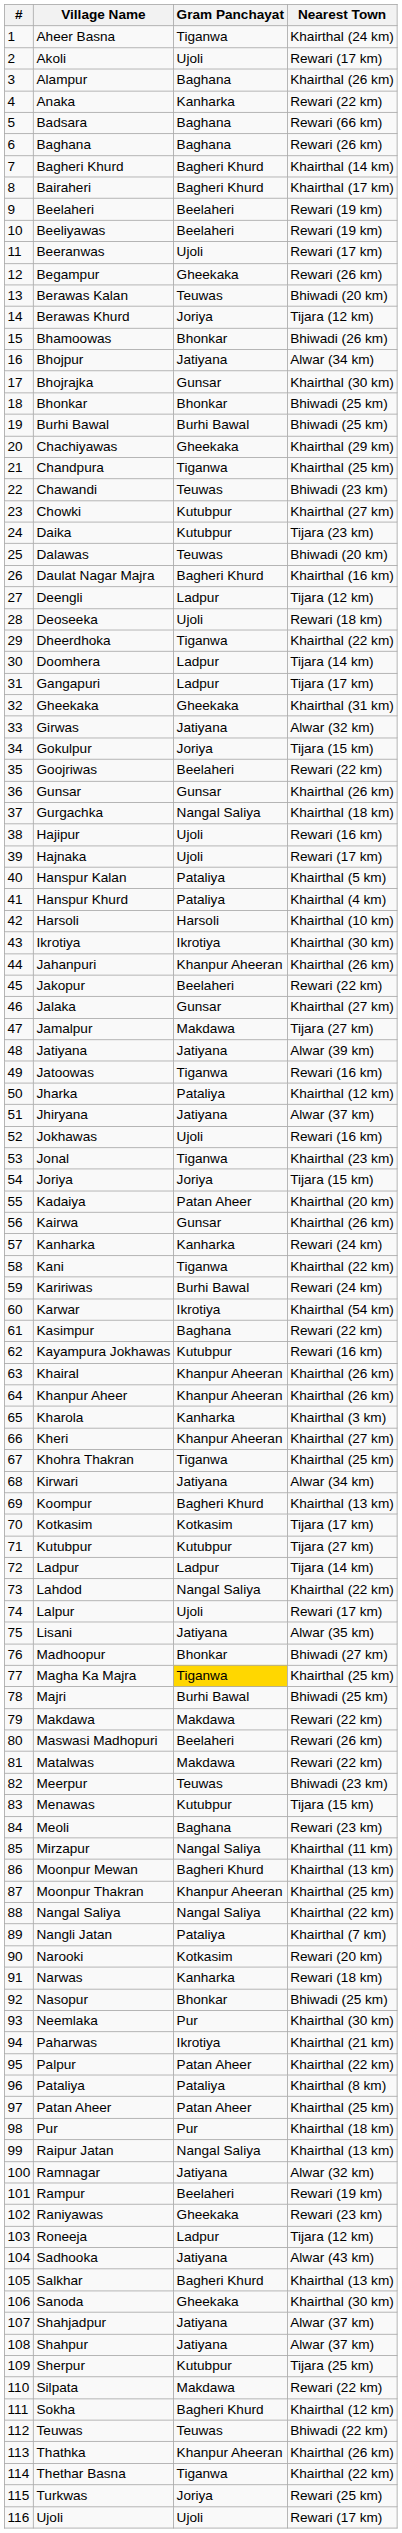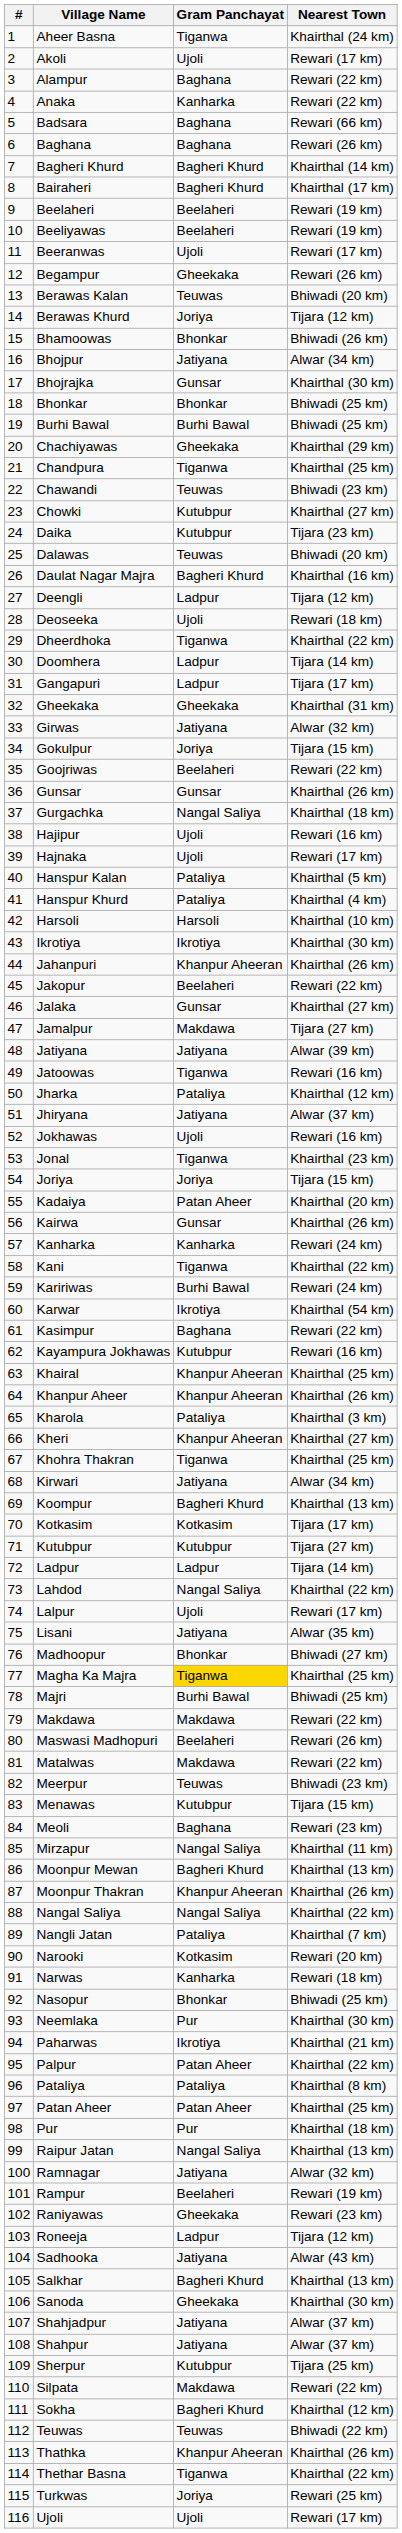Alampur | Nearest Town: Khairthal (26 km) -> Rewari (22 km)
Khairal | Nearest Town: Khairthal (26 km) -> Khairthal (25 km)
Kharola | Gram Panchayat: Kanharka -> Pataliya
Moonpur Thakran | Nearest Town: Khairthal (25 km) -> Khairthal (26 km)
